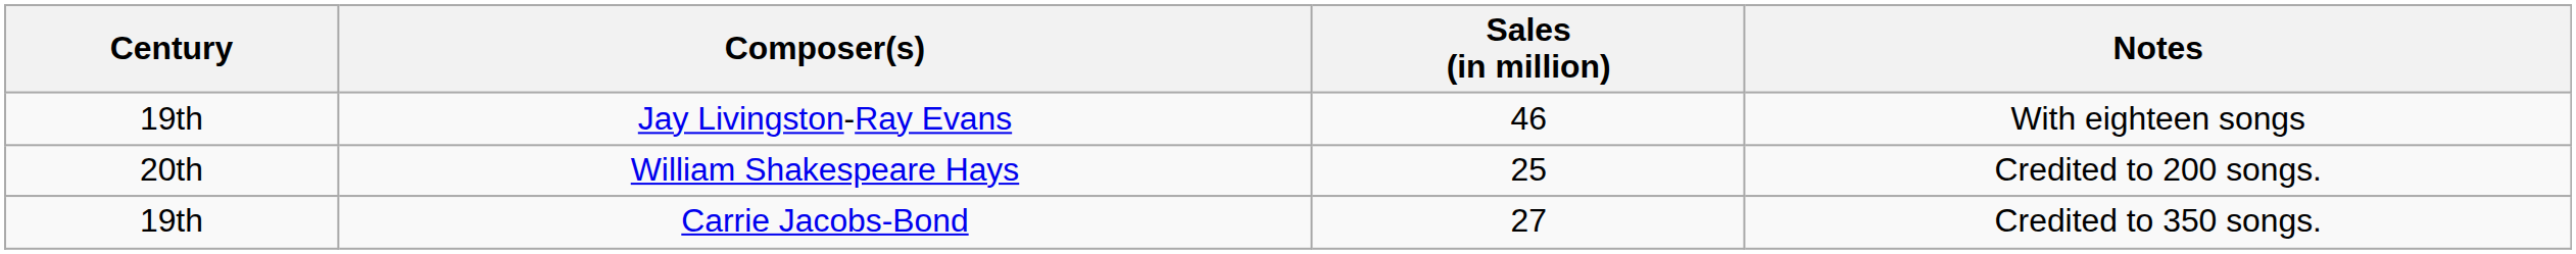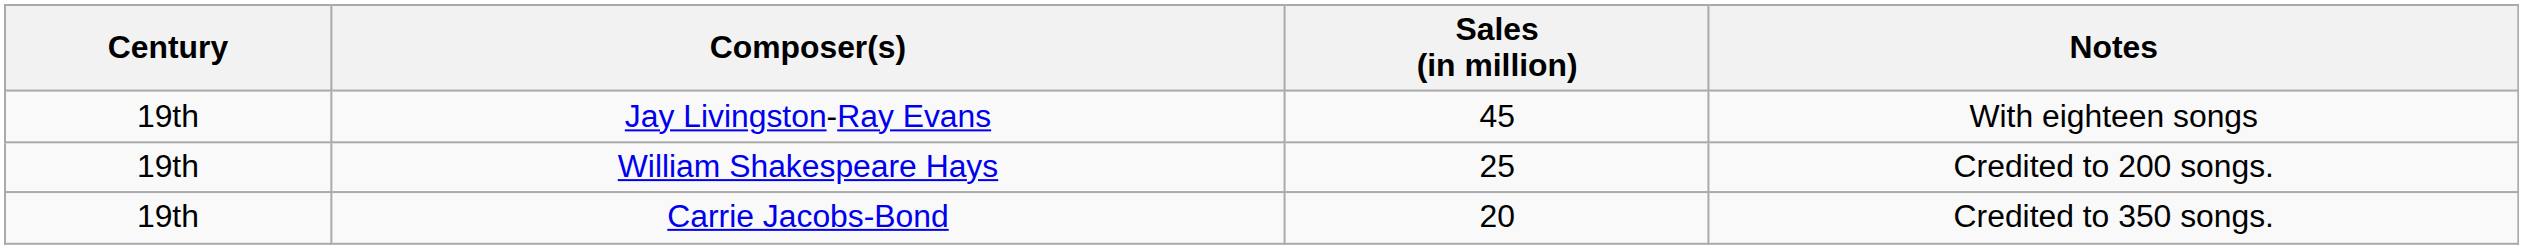Jay Livingston-Ray Evans | Sales (in million): 46 -> 45
William Shakespeare Hays | Century: 20th -> 19th
Carrie Jacobs-Bond | Sales (in million): 27 -> 20
